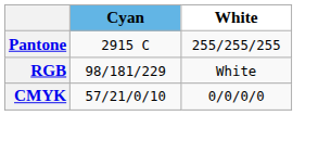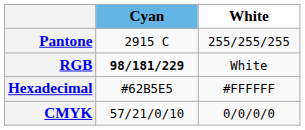RGB | Cyan: normal -> bold
+ row: Hexadecimal | #62B5E5 | #FFFFFF
